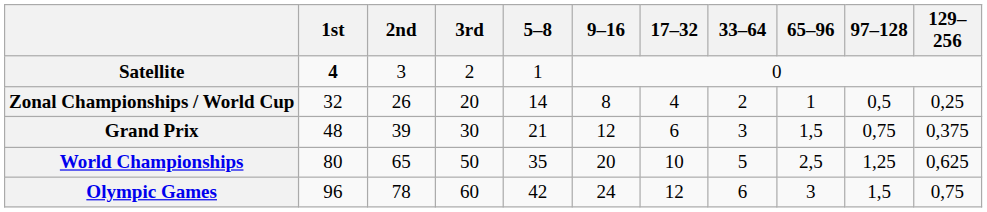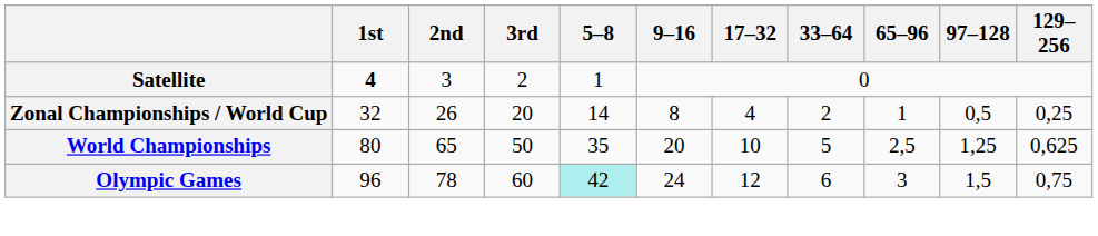- row: Grand Prix | 48 | 39 | 30 | 21 | 12 | 6 | 3 | 1,5 | 0,75 | 0,375
Olympic Games | 5–8: no background -> paleturquoise background
